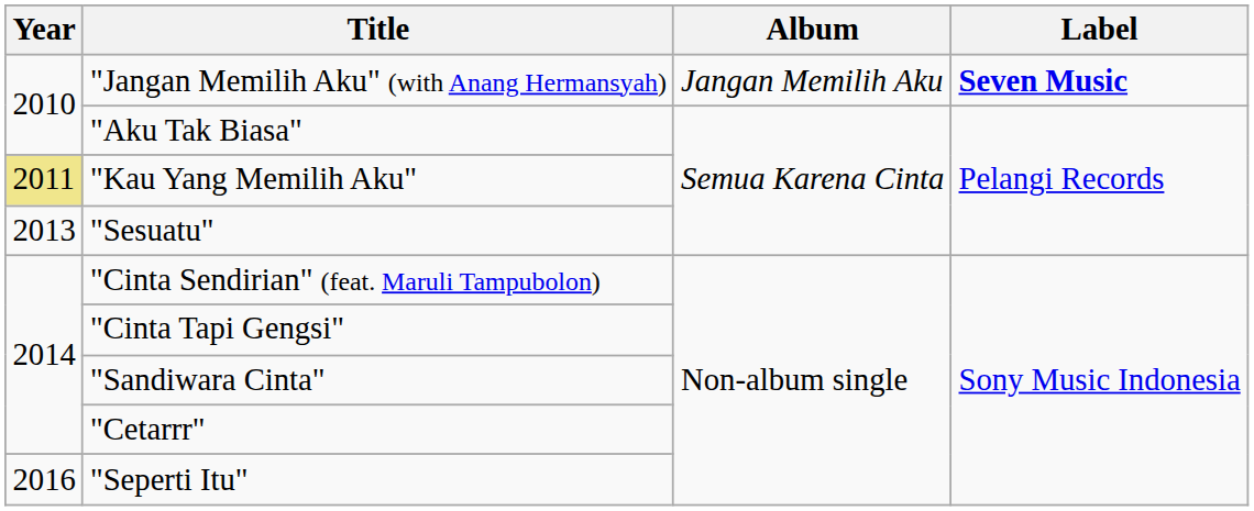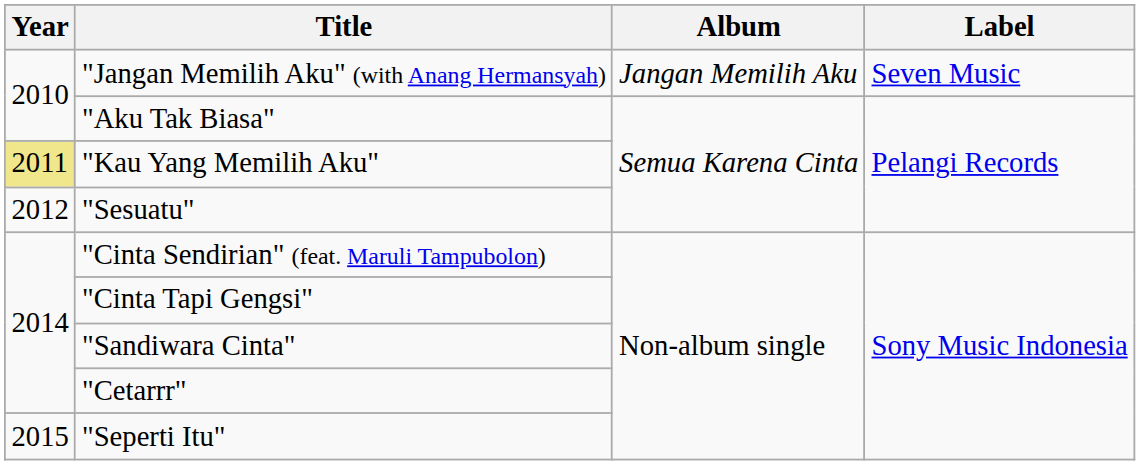"Jangan Memilih Aku" (with Anang Hermansyah) | Label: bold -> normal
"Sesuatu" | Year: 2013 -> 2012
"Seperti Itu" | Year: 2016 -> 2015
